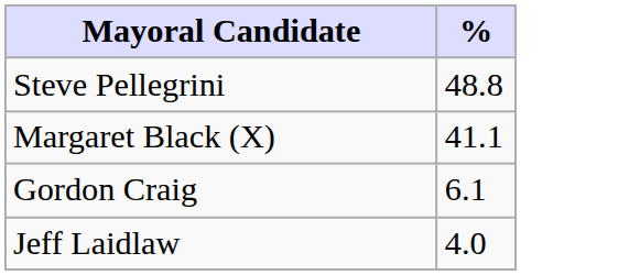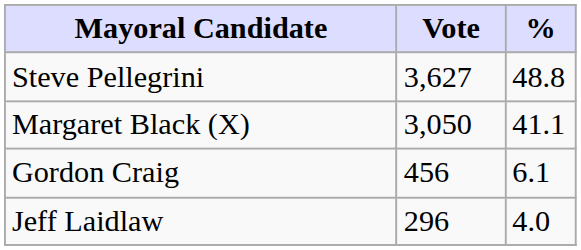+ column: Vote | 3,627 | 3,050 | 456 | 296
